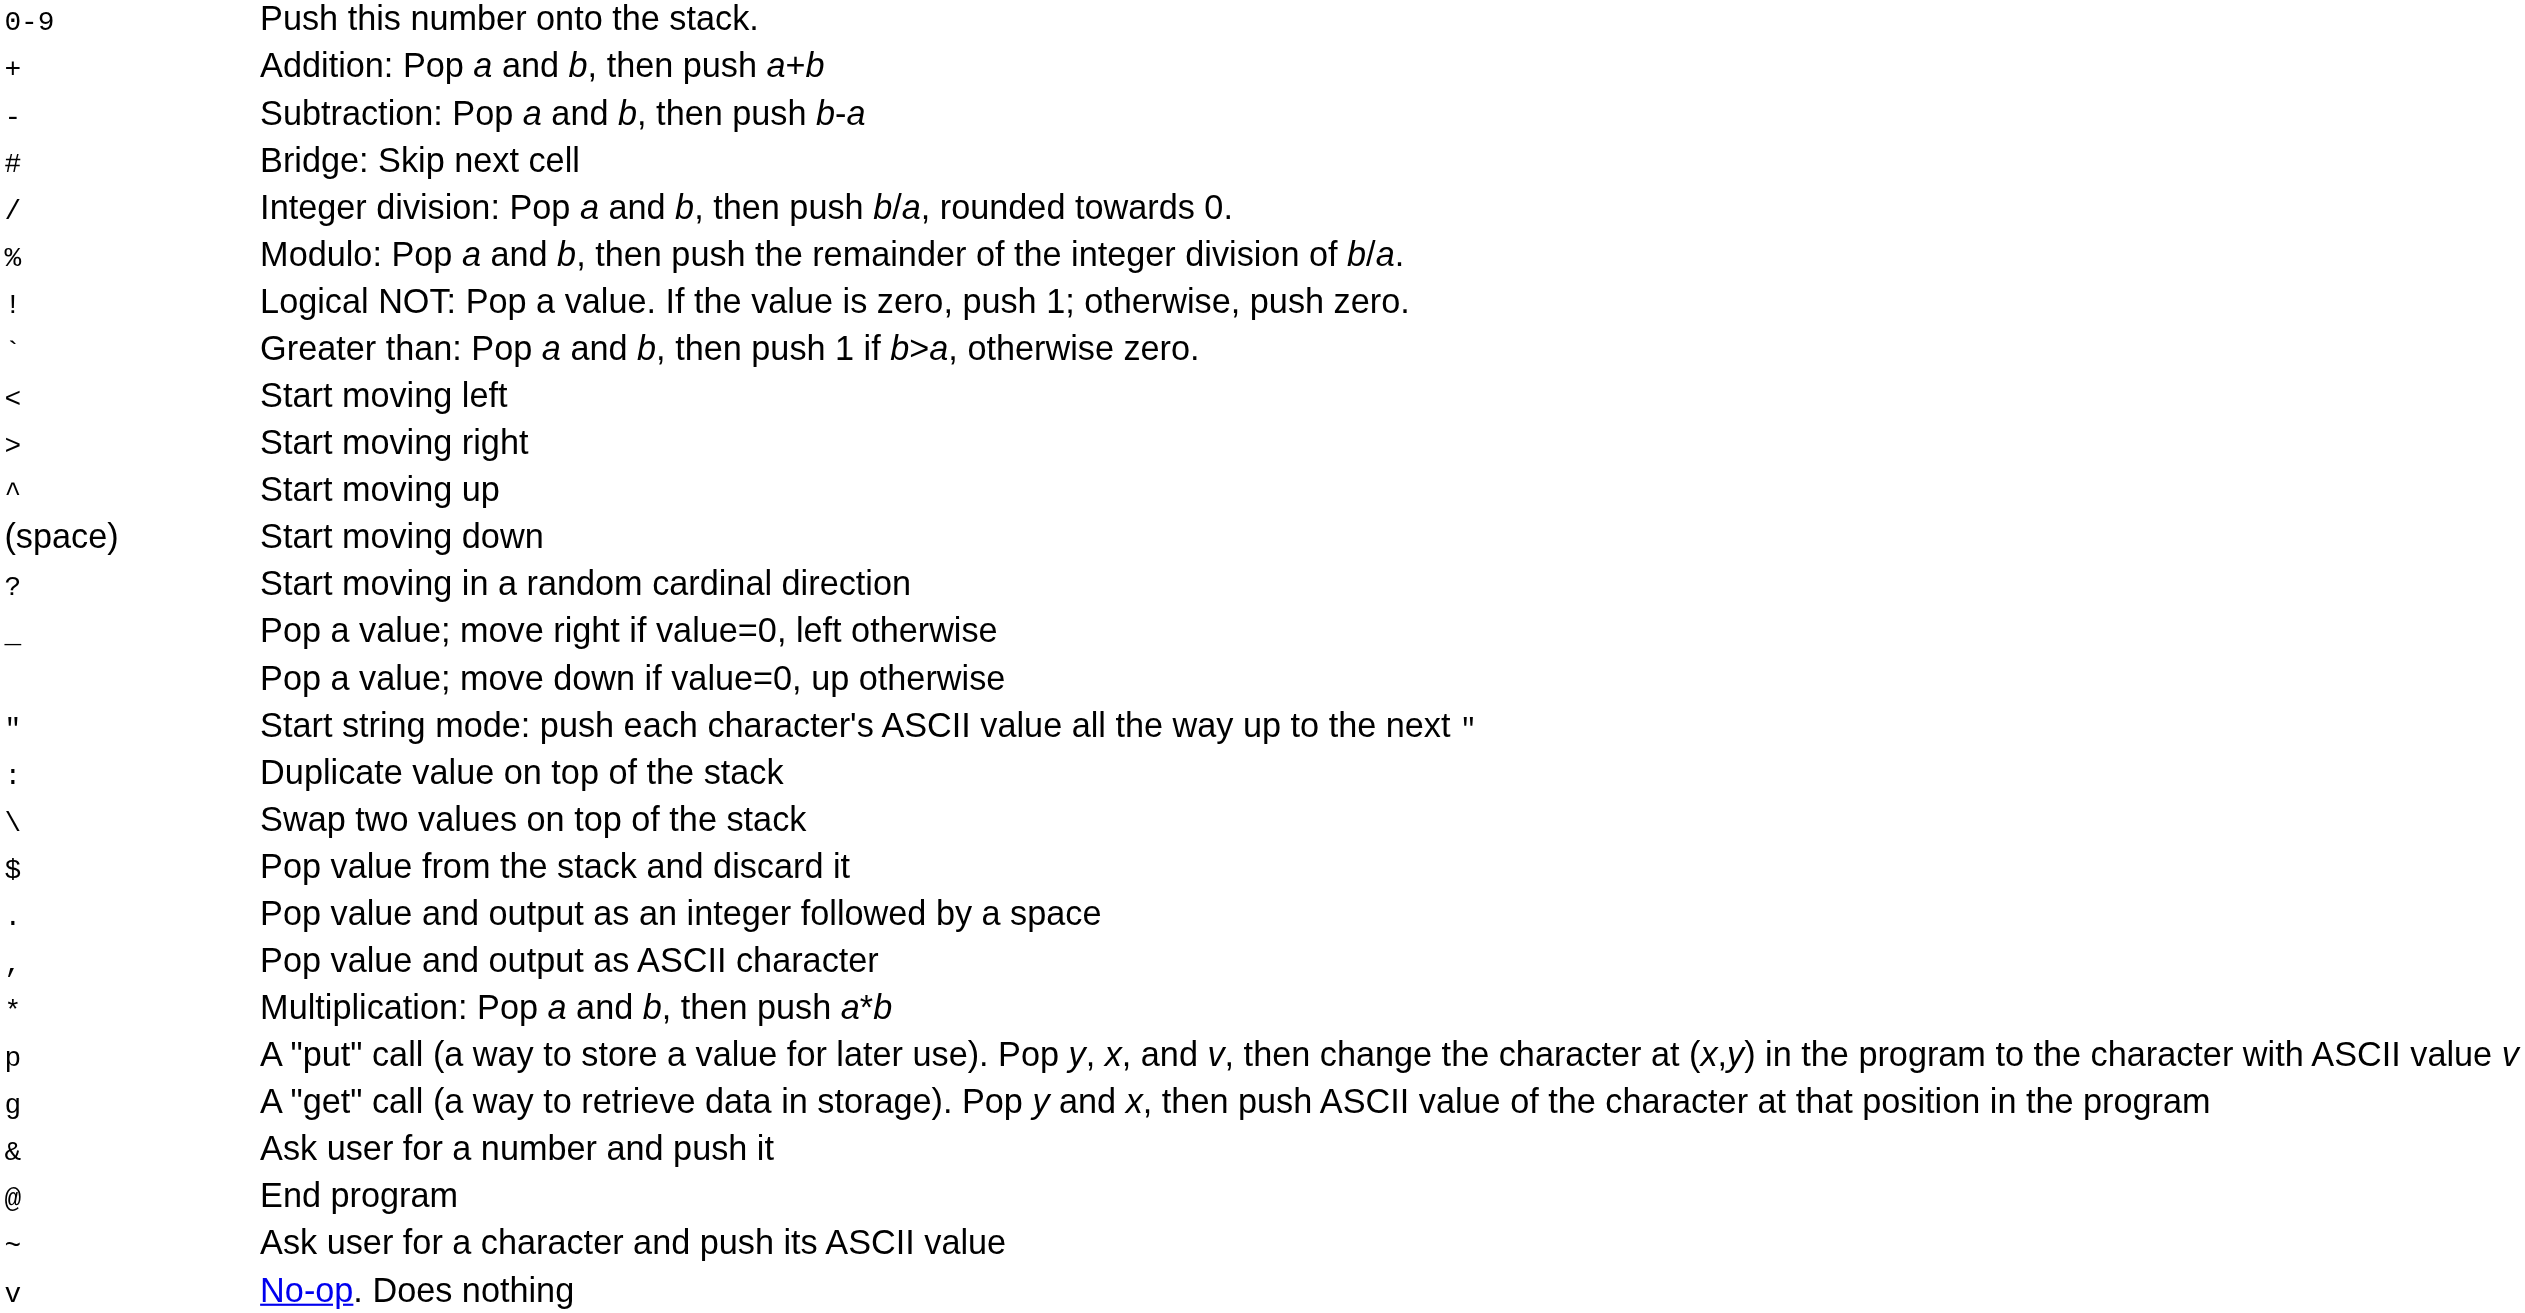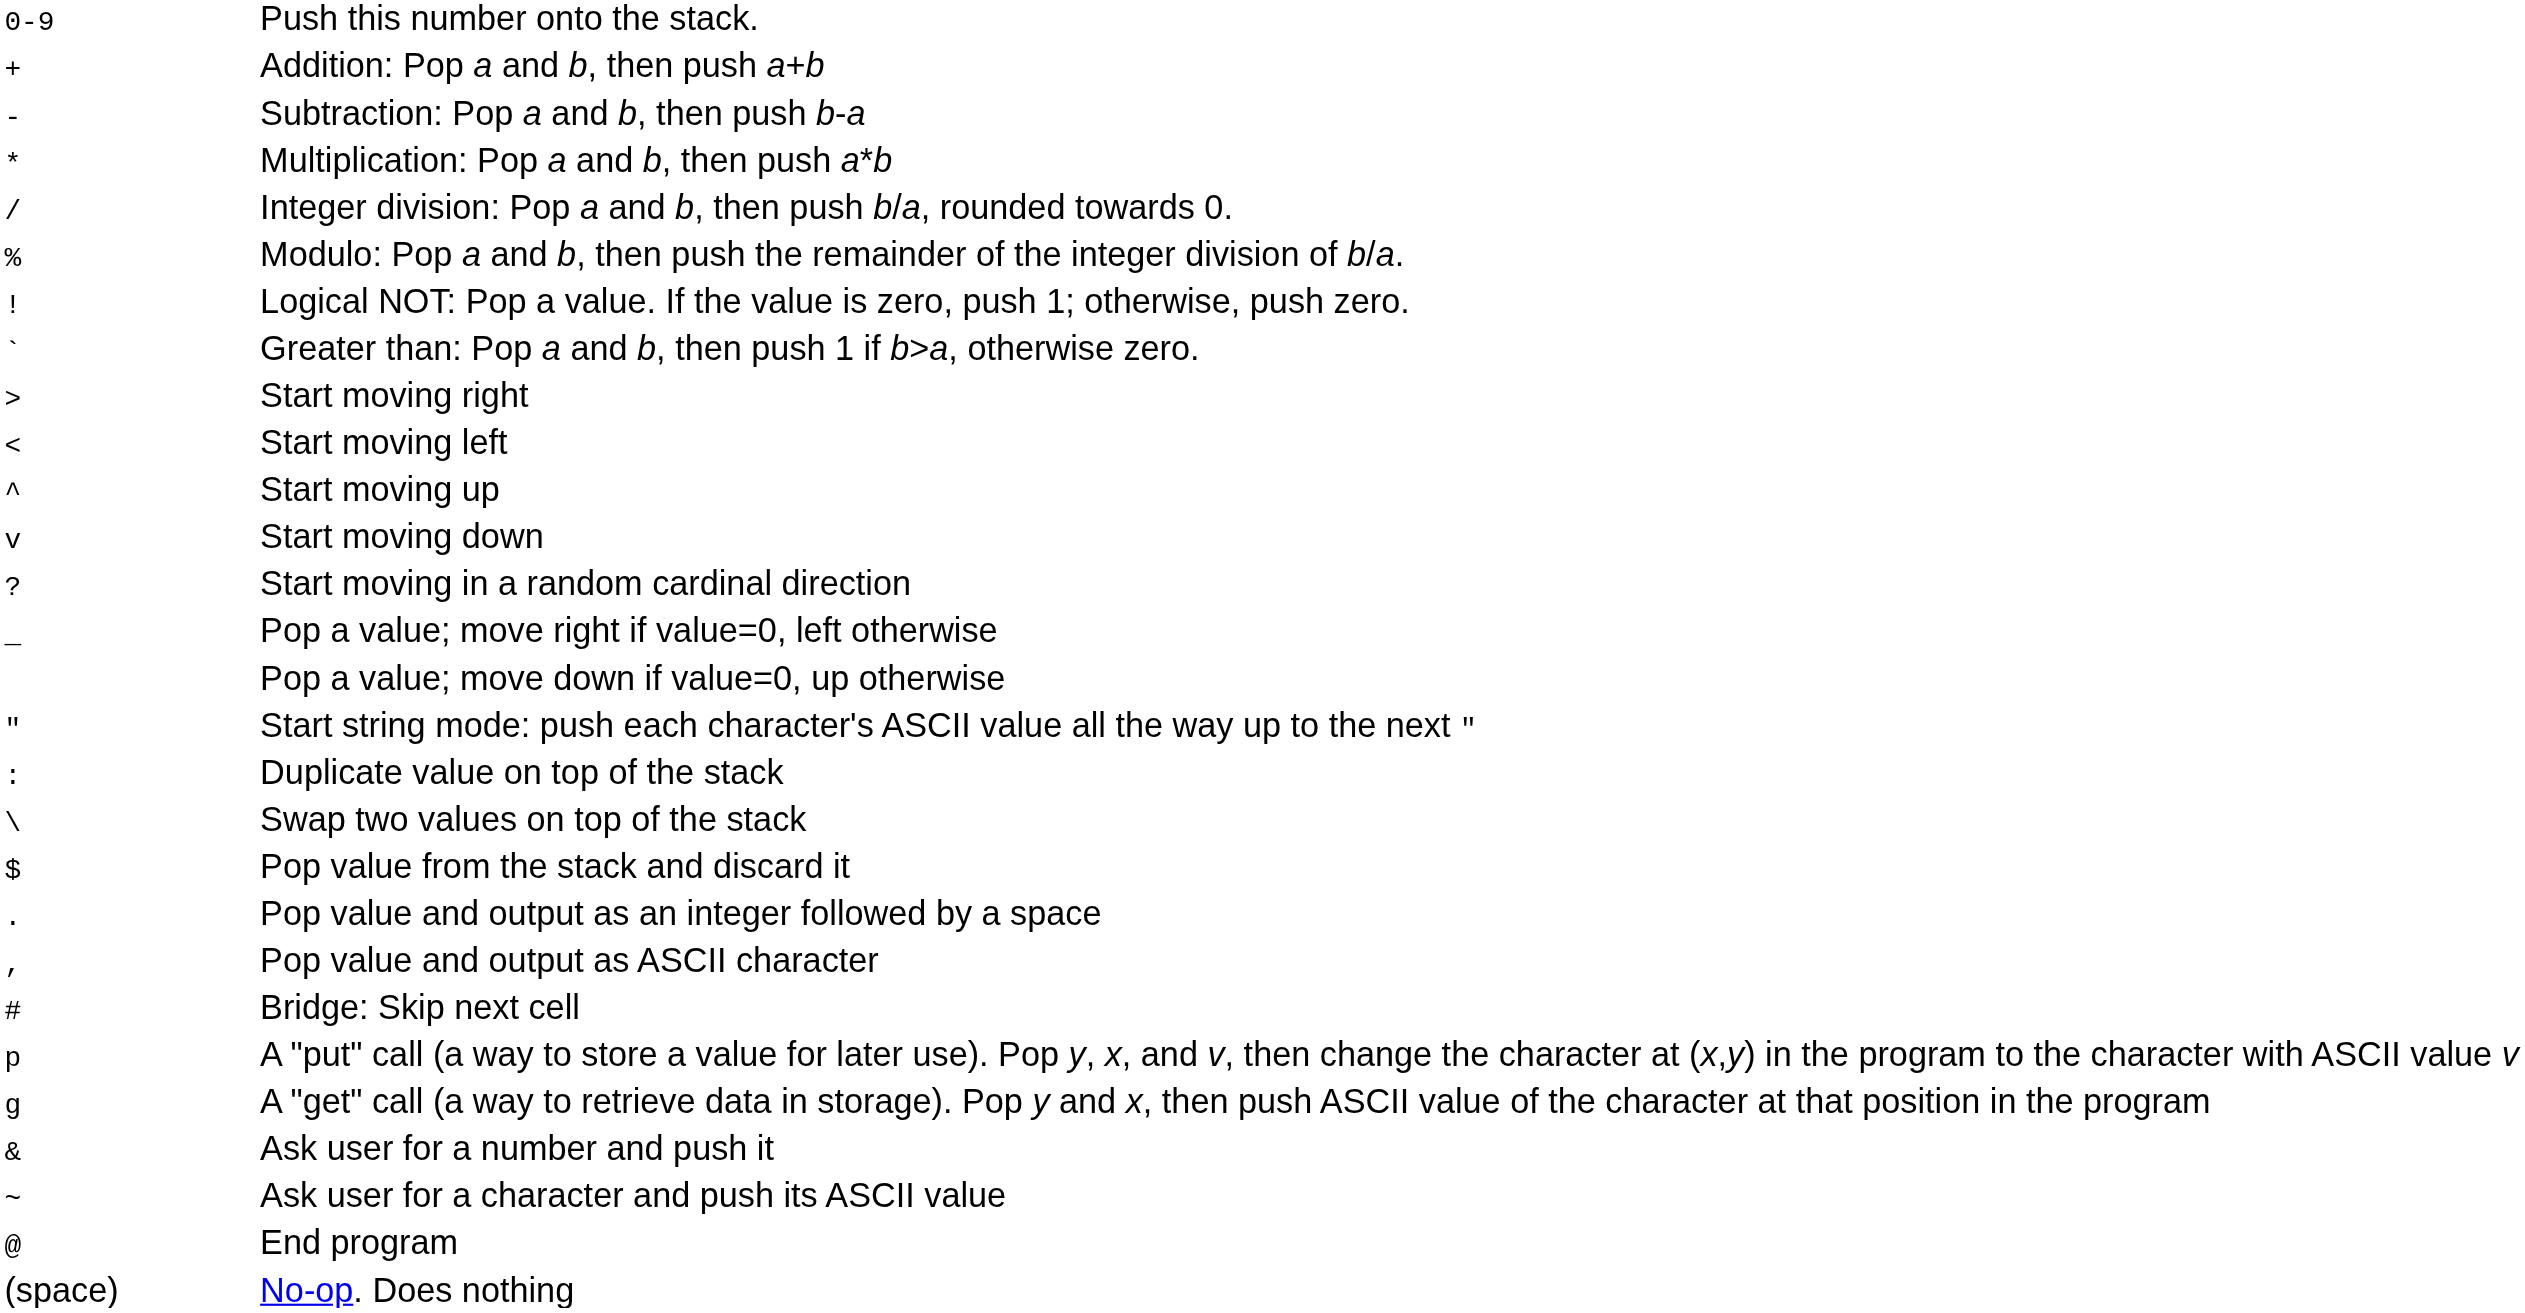rows swapped: Multiplication: Pop a and b, then push a*b <-> Bridge: Skip next cell
rows swapped: Start moving right <-> Start moving left
Start moving down | column 1: (space) -> v
rows swapped: Ask user for a character and push its ASCII value <-> End program
No-op. Does nothing | column 1: v -> (space)
